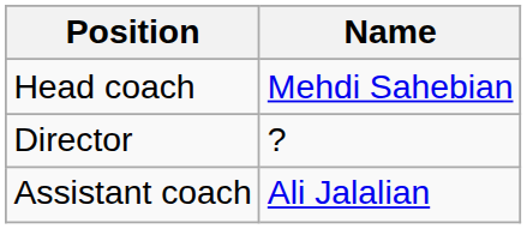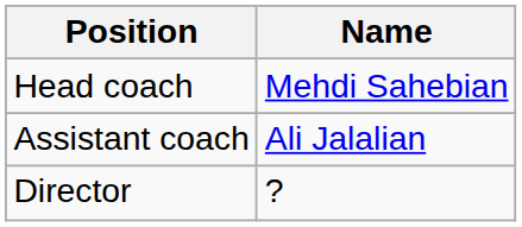rows swapped: Assistant coach <-> Director
